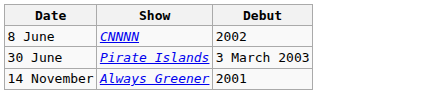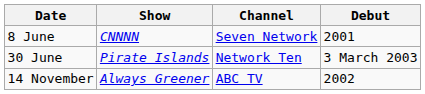+ column: Channel | Seven Network | Network Ten | ABC TV
8 June | Debut: 2002 -> 2001
14 November | Debut: 2001 -> 2002
